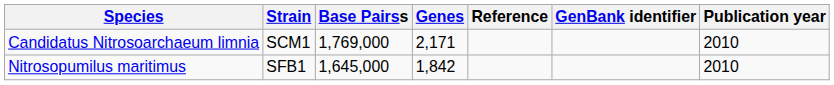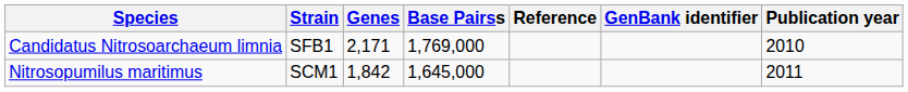columns swapped: Base Pairss <-> Genes
Candidatus Nitrosoarchaeum limnia | Strain: SCM1 -> SFB1
Nitrosopumilus maritimus | Strain: SFB1 -> SCM1
Nitrosopumilus maritimus | Publication year: 2010 -> 2011
